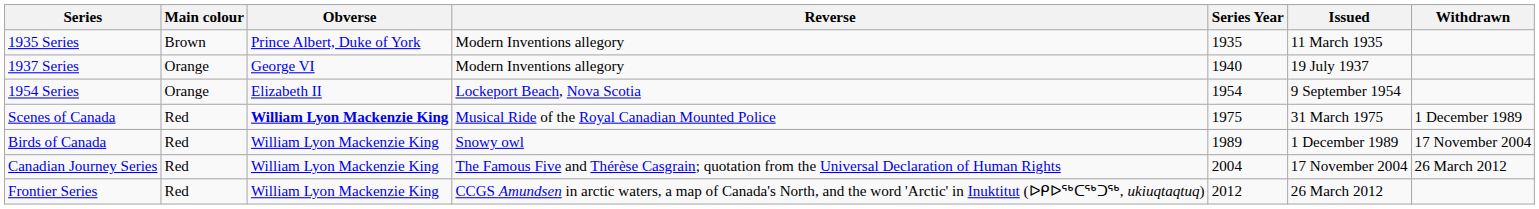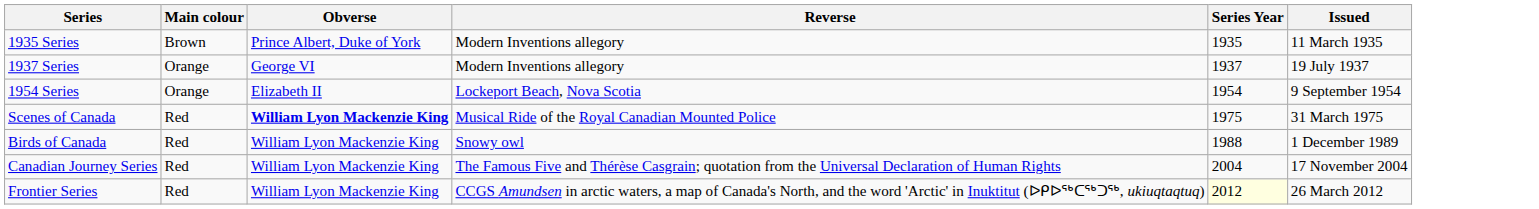- column: Withdrawn | 1 December 1989 | 17 November 2004 | 26 March 2012
1937 Series | Series Year: 1940 -> 1937
Birds of Canada | Series Year: 1989 -> 1988
Frontier Series | Series Year: no background -> lightyellow background
